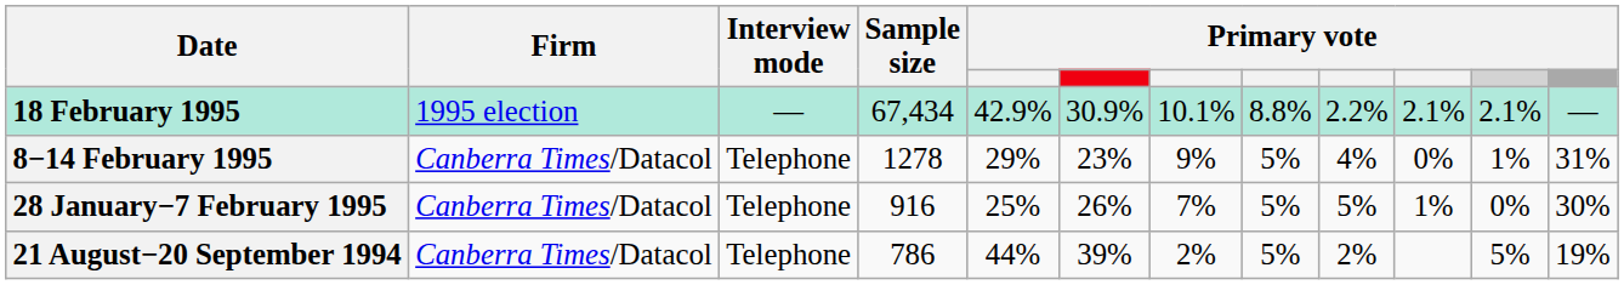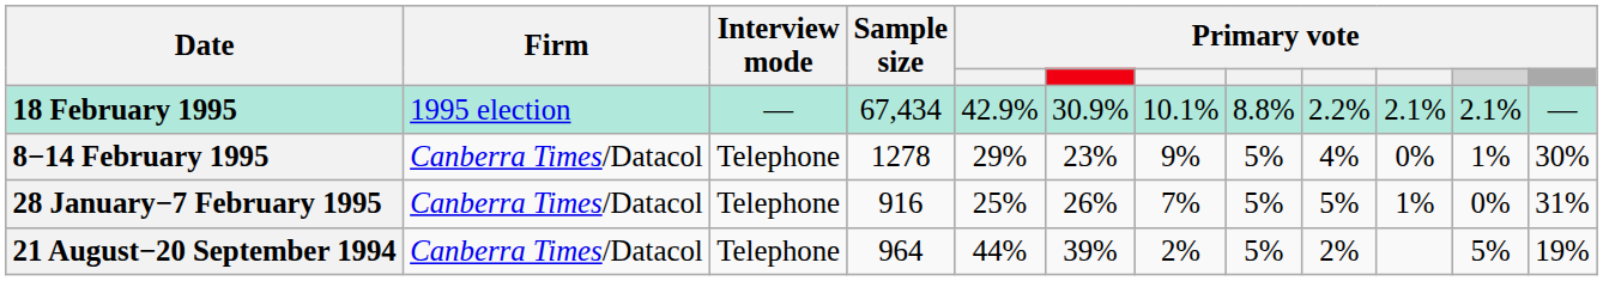8−14 February 1995 | column 12: 31% -> 30%
28 January−7 February 1995 | column 12: 30% -> 31%
21 August−20 September 1994 | Sample size: 786 -> 964
